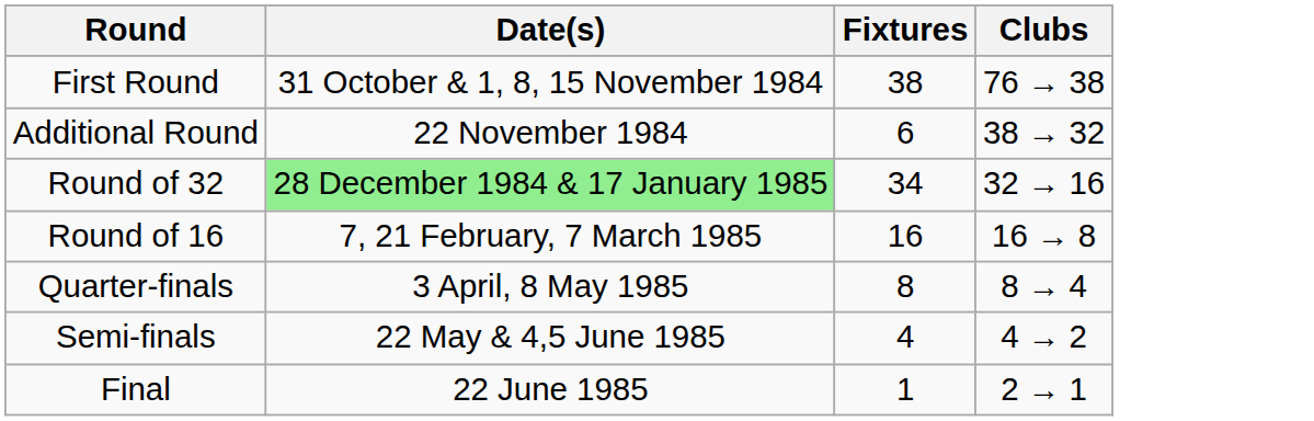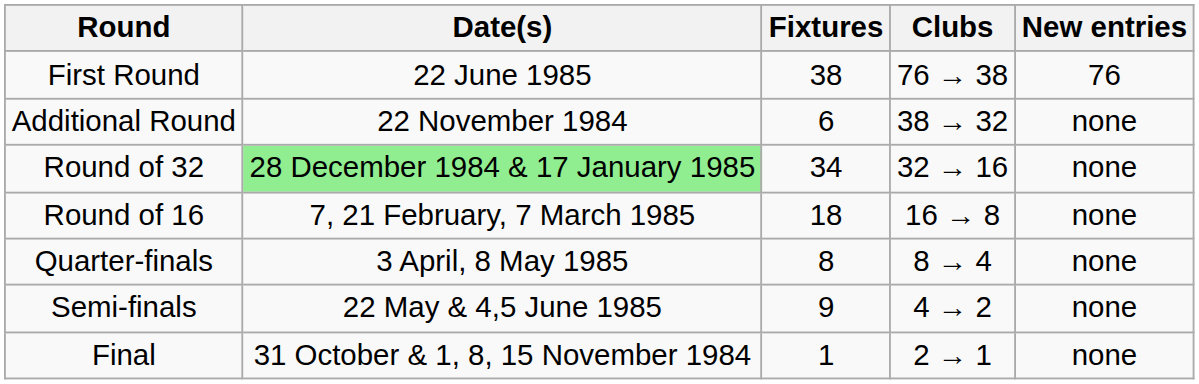+ column: New entries | 76 | none | none | none | none | none | none
First Round | Date(s): 31 October & 1, 8, 15 November 1984 -> 22 June 1985
Round of 16 | Fixtures: 16 -> 18
Semi-finals | Fixtures: 4 -> 9
Final | Date(s): 22 June 1985 -> 31 October & 1, 8, 15 November 1984
